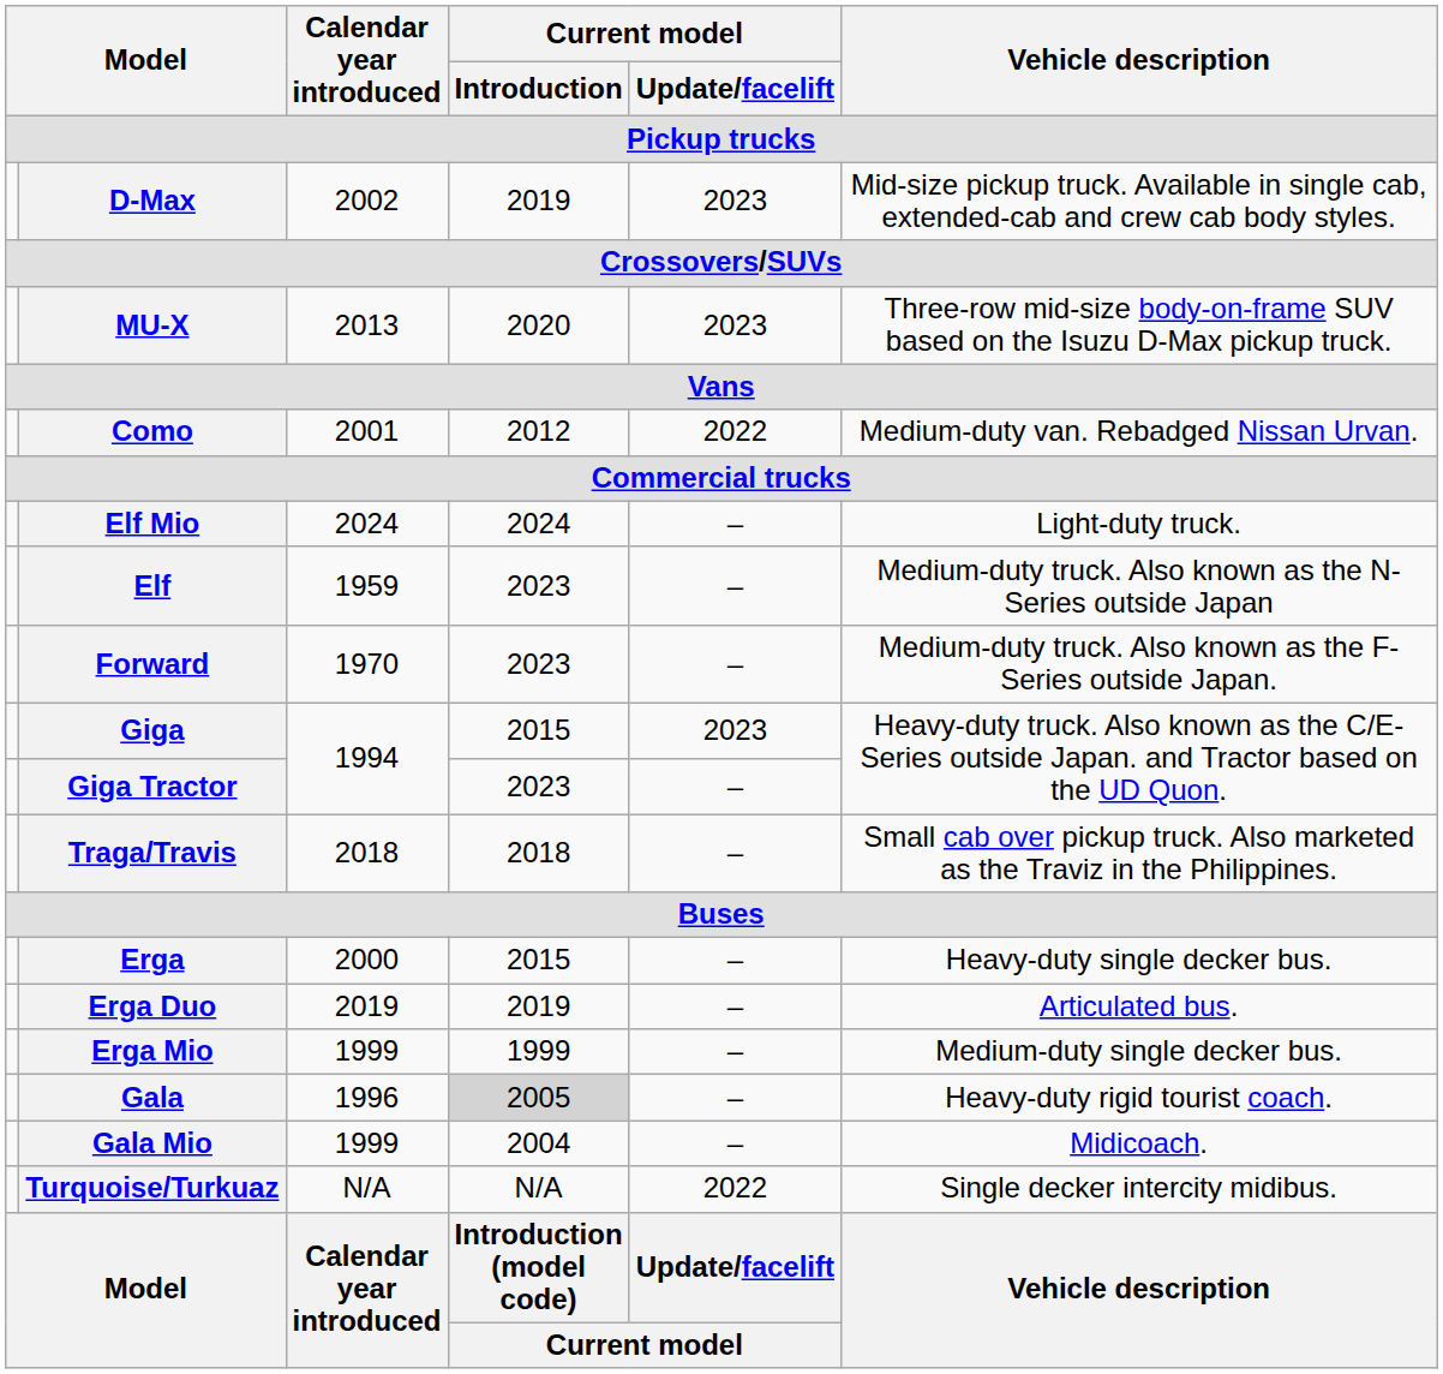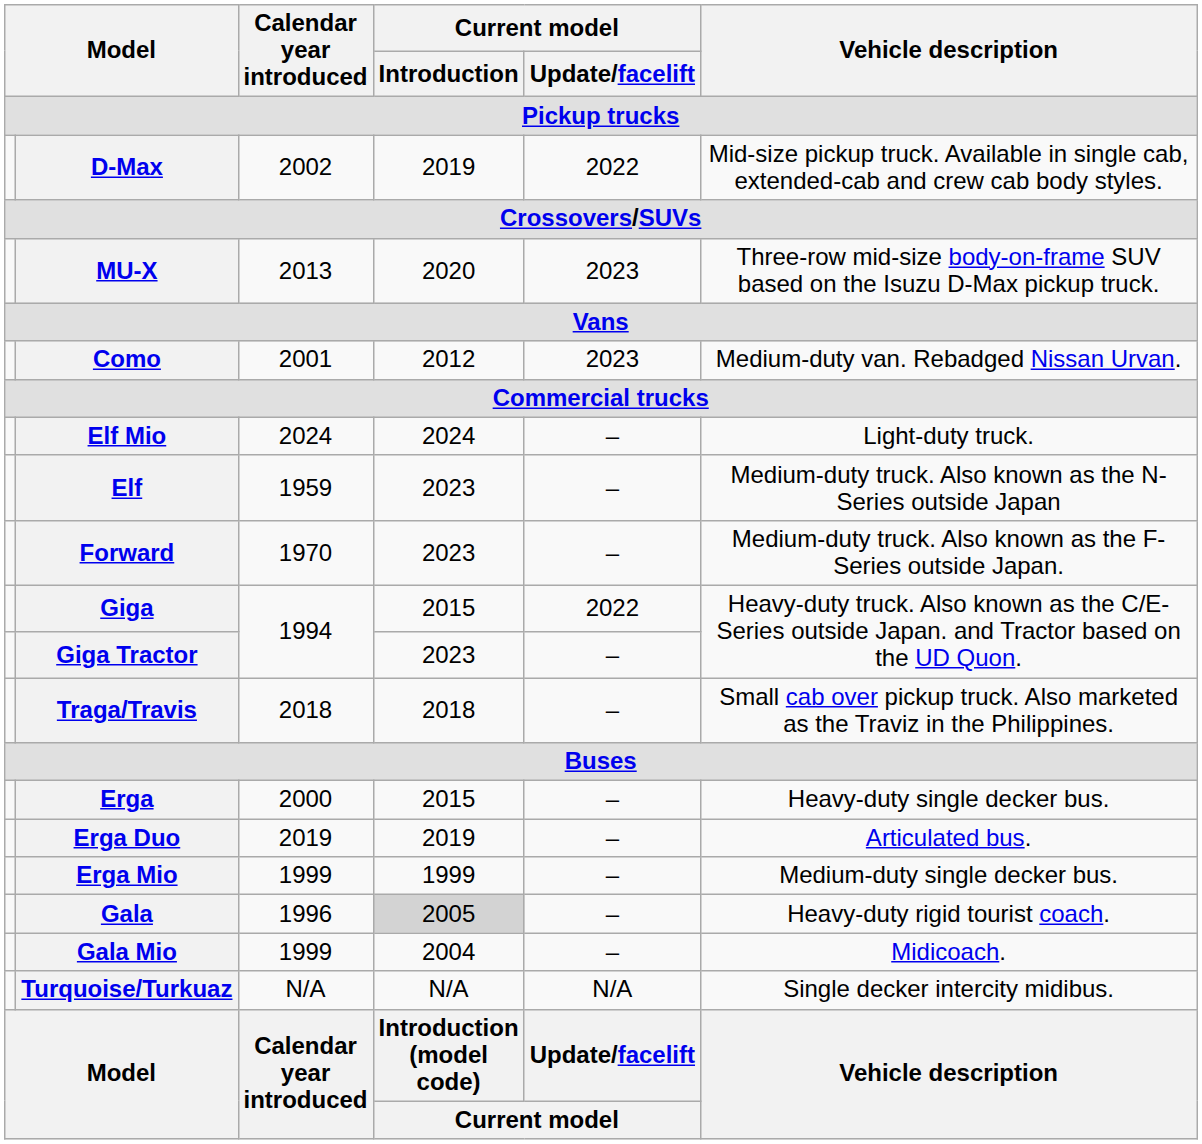D-Max | Current model / Update/facelift: 2023 -> 2022
Como | Current model / Update/facelift: 2022 -> 2023
Giga | Current model / Update/facelift: 2023 -> 2022
Turquoise/Turkuaz | Current model / Update/facelift: 2022 -> N/A
